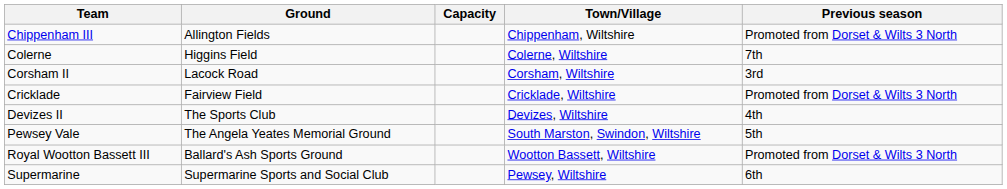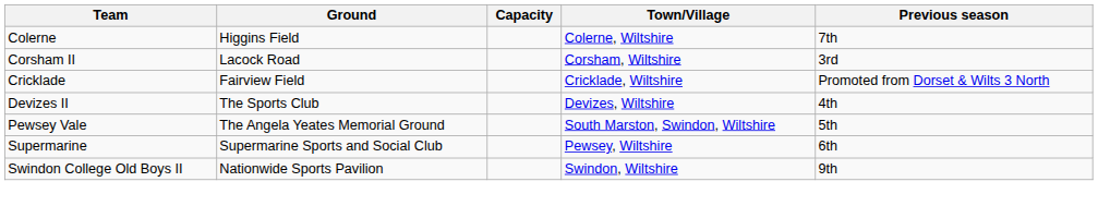- row: Chippenham III | Allington Fields | Chippenham, Wiltshire | Promoted from Dorset & Wilts 3 North
- row: Royal Wootton Bassett III | Ballard's Ash Sports Ground | Wootton Bassett, Wiltshire | Promoted from Dorset & Wilts 3 North
+ row: Swindon College Old Boys II | Nationwide Sports Pavilion | Swindon, Wiltshire | 9th
